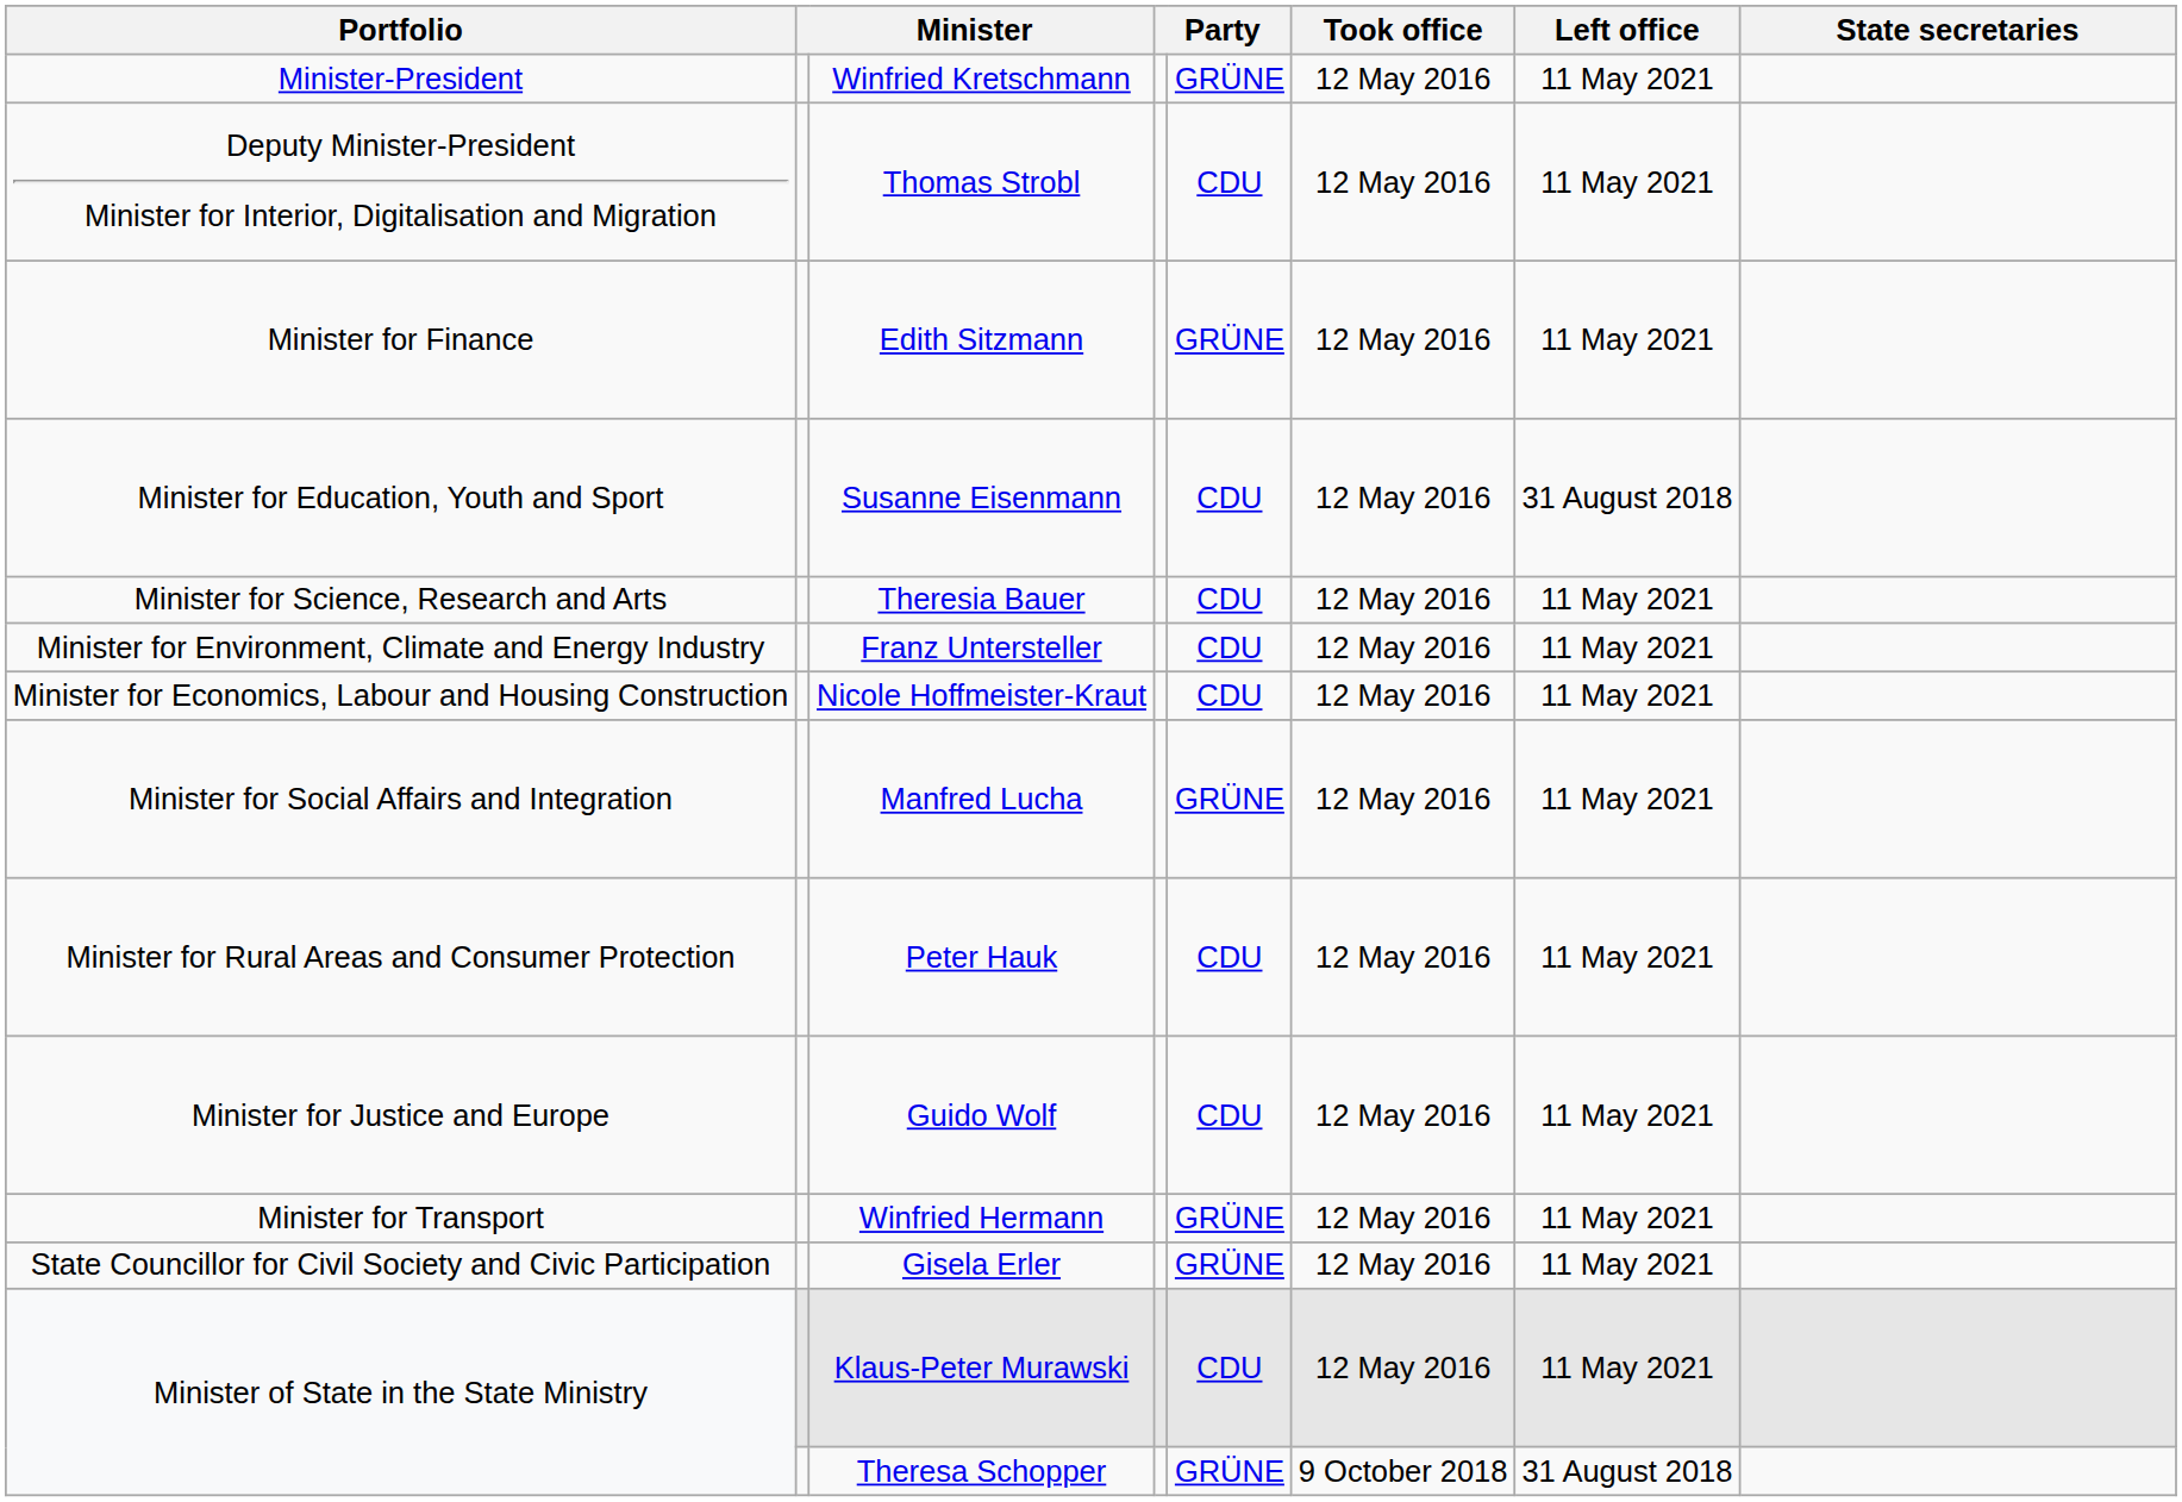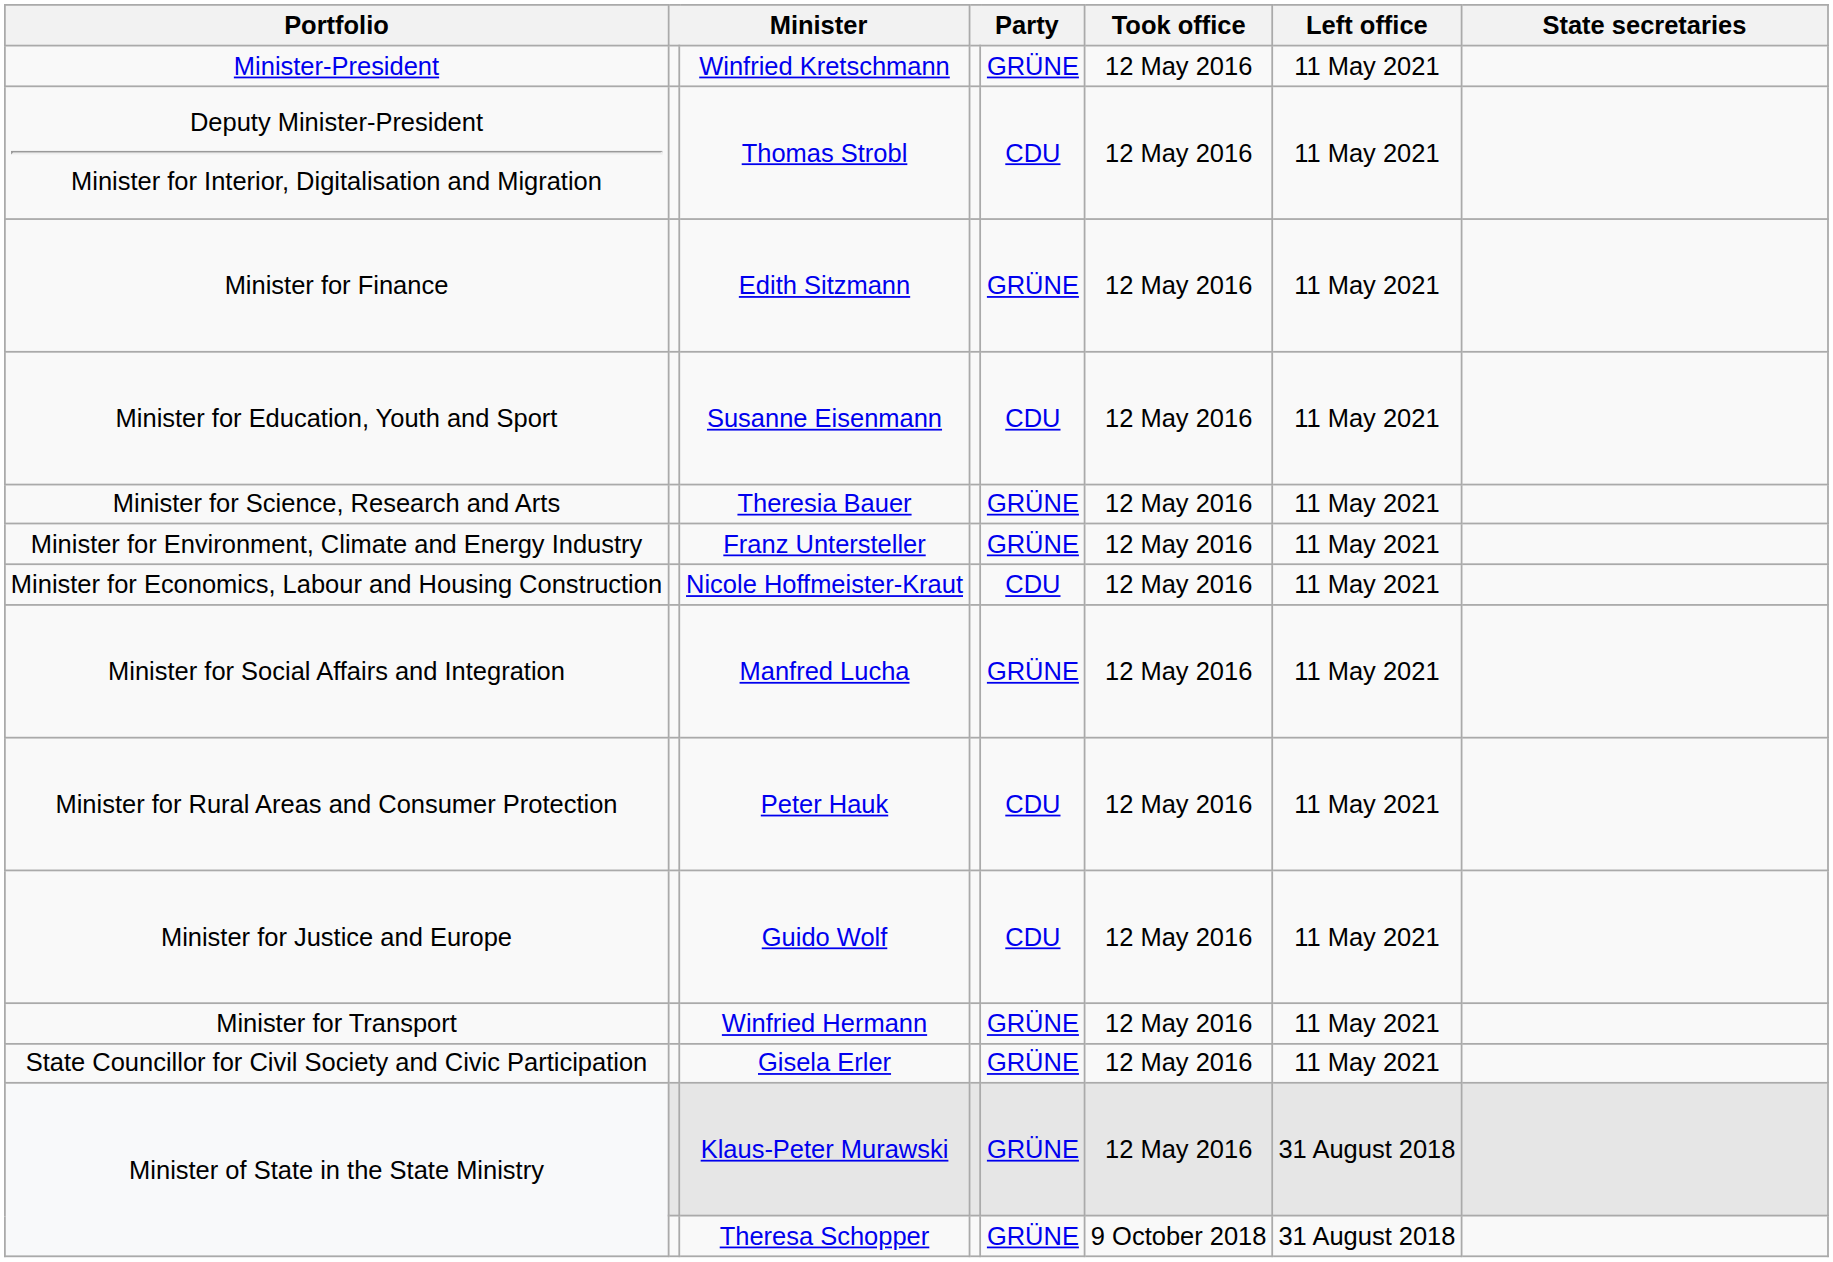Susanne Eisenmann | Left office: 31 August 2018 -> 11 May 2021
Theresia Bauer | column 5: CDU -> GRÜNE
Franz Untersteller | column 5: CDU -> GRÜNE
Klaus-Peter Murawski | column 5: CDU -> GRÜNE
Klaus-Peter Murawski | Left office: 11 May 2021 -> 31 August 2018
